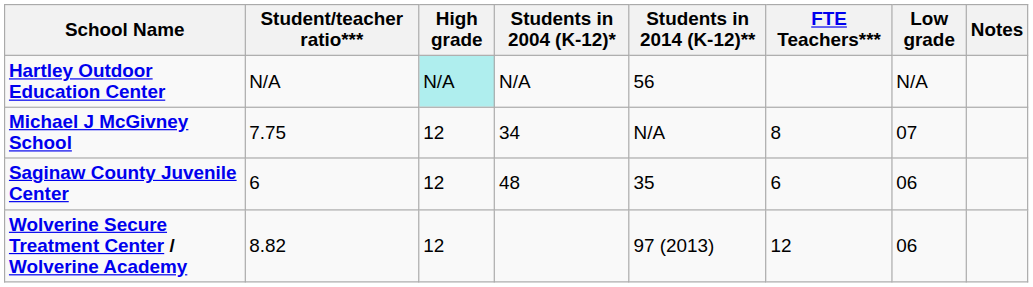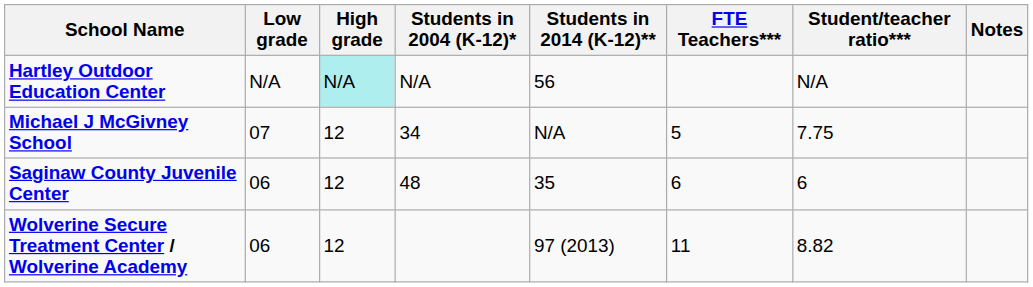columns swapped: Low grade <-> Student/teacher ratio***
Michael J McGivney School | FTE Teachers***: 8 -> 5
Wolverine Secure Treatment Center / Wolverine Academy | FTE Teachers***: 12 -> 11
